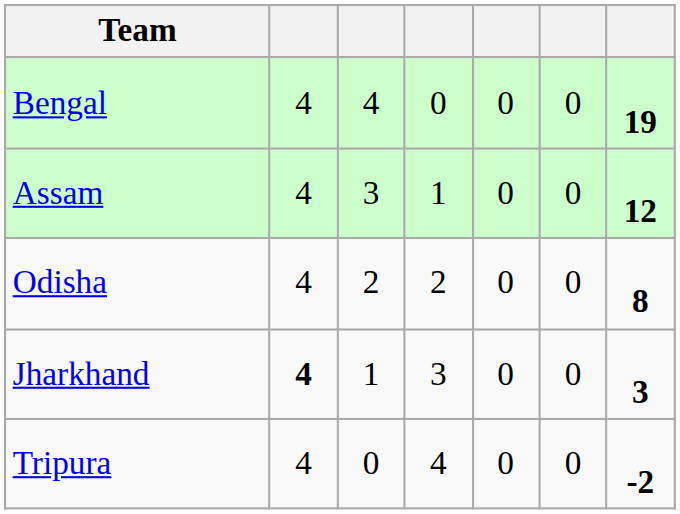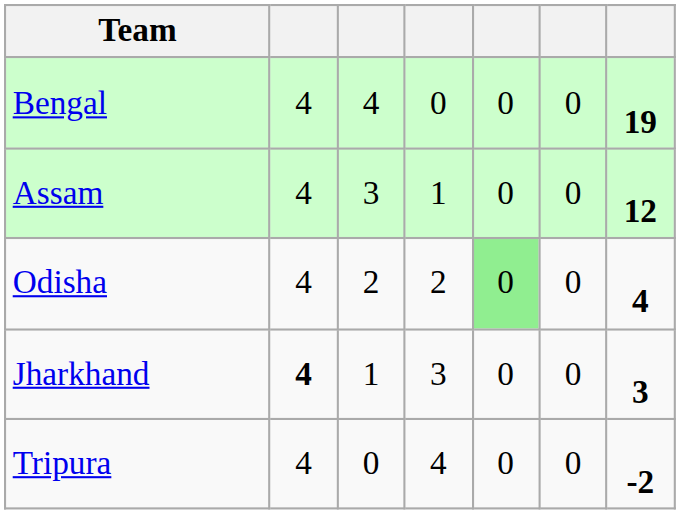Odisha | column 5: no background -> lightgreen background
Odisha | column 7: 8 -> 4
